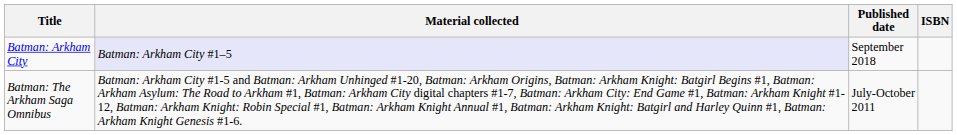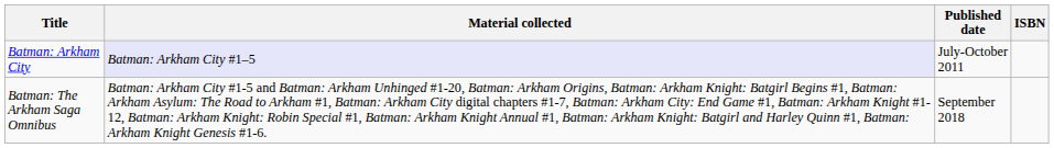Batman: Arkham City | Published date: September 2018 -> July-October 2011
Batman: The Arkham Saga Omnibus | Published date: July-October 2011 -> September 2018
